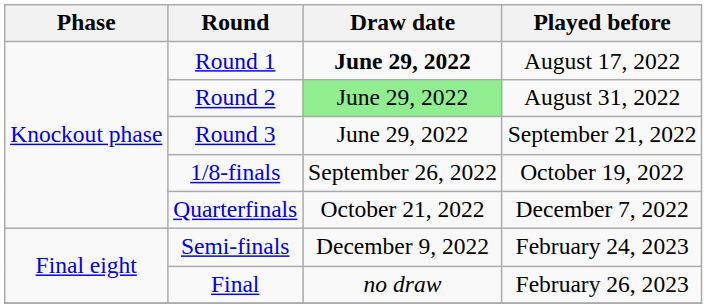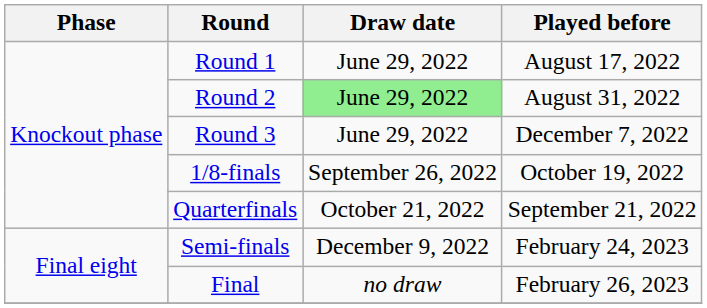Round 1 | Draw date: bold -> normal
Round 3 | Played before: September 21, 2022 -> December 7, 2022
Quarterfinals | Played before: December 7, 2022 -> September 21, 2022
